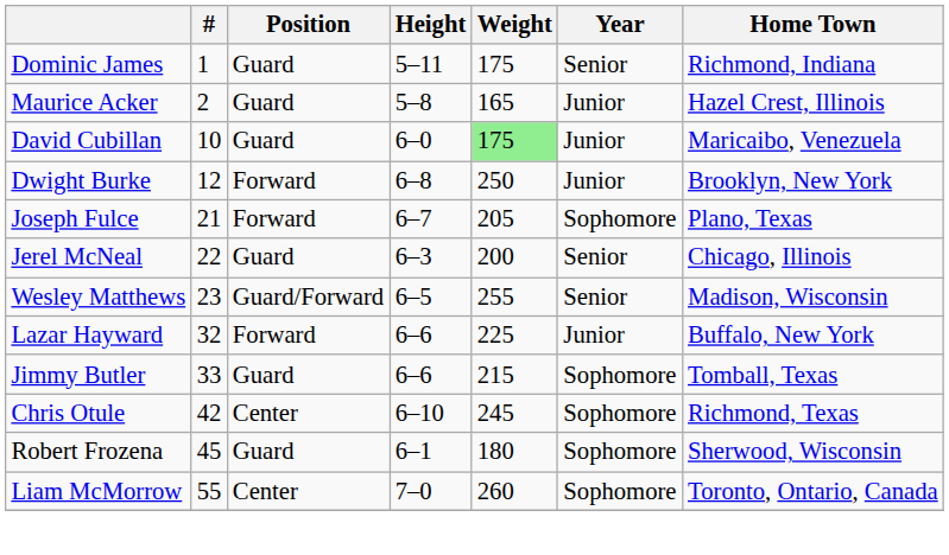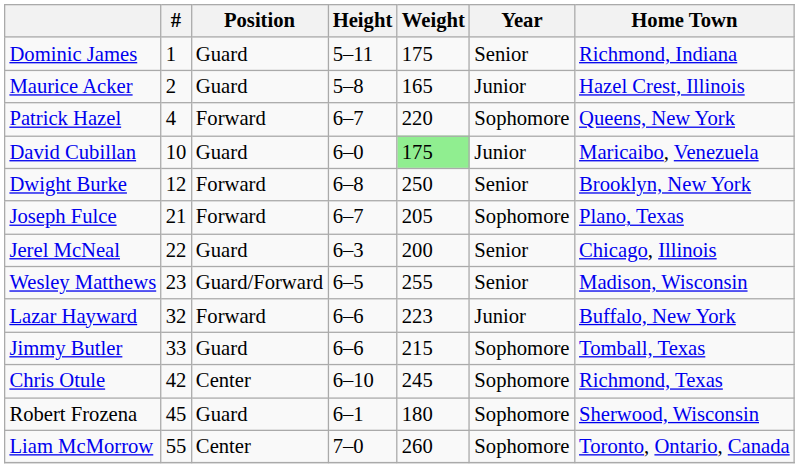+ row: Patrick Hazel | 4 | Forward | 6–7 | 220 | Sophomore | Queens, New York
Dwight Burke | Year: Junior -> Senior
Lazar Hayward | Weight: 225 -> 223
